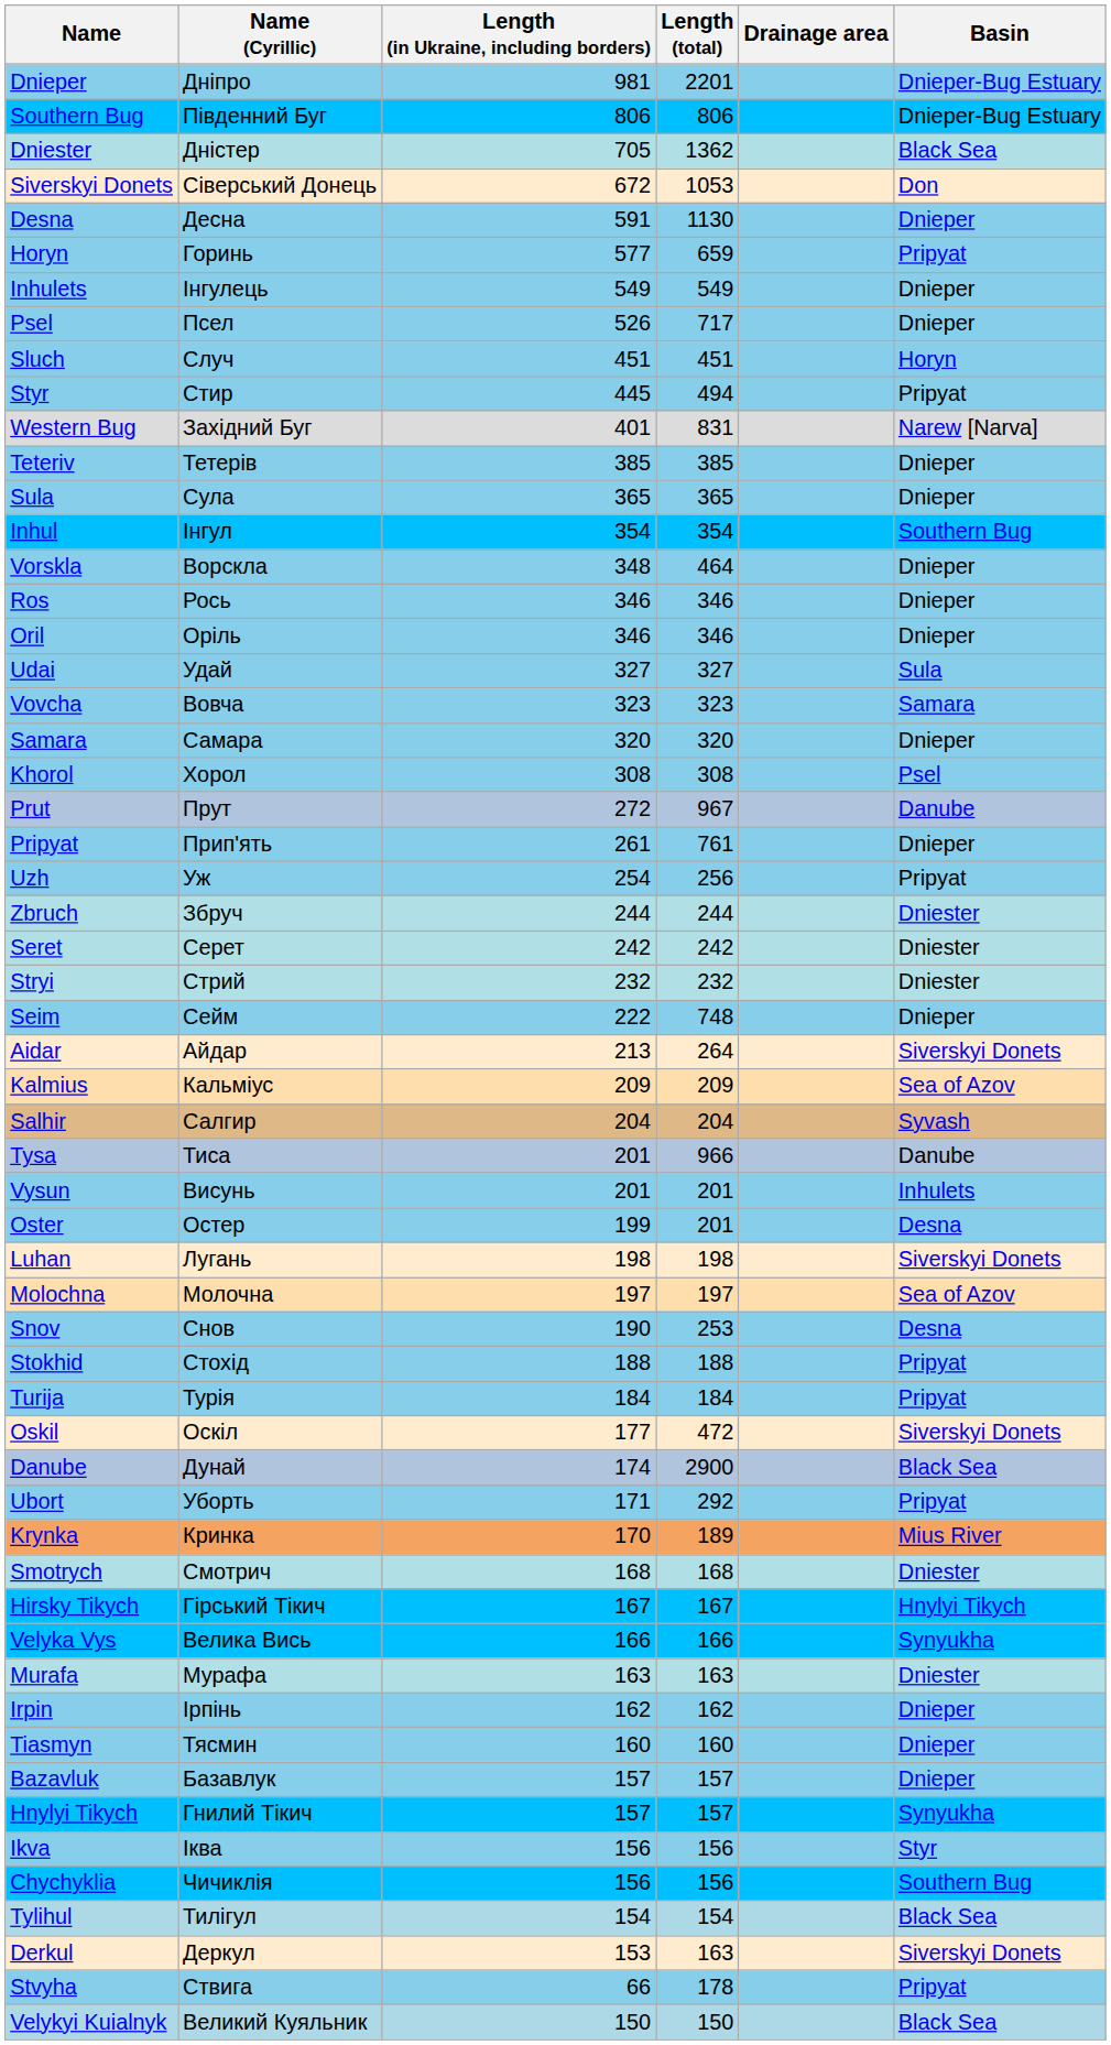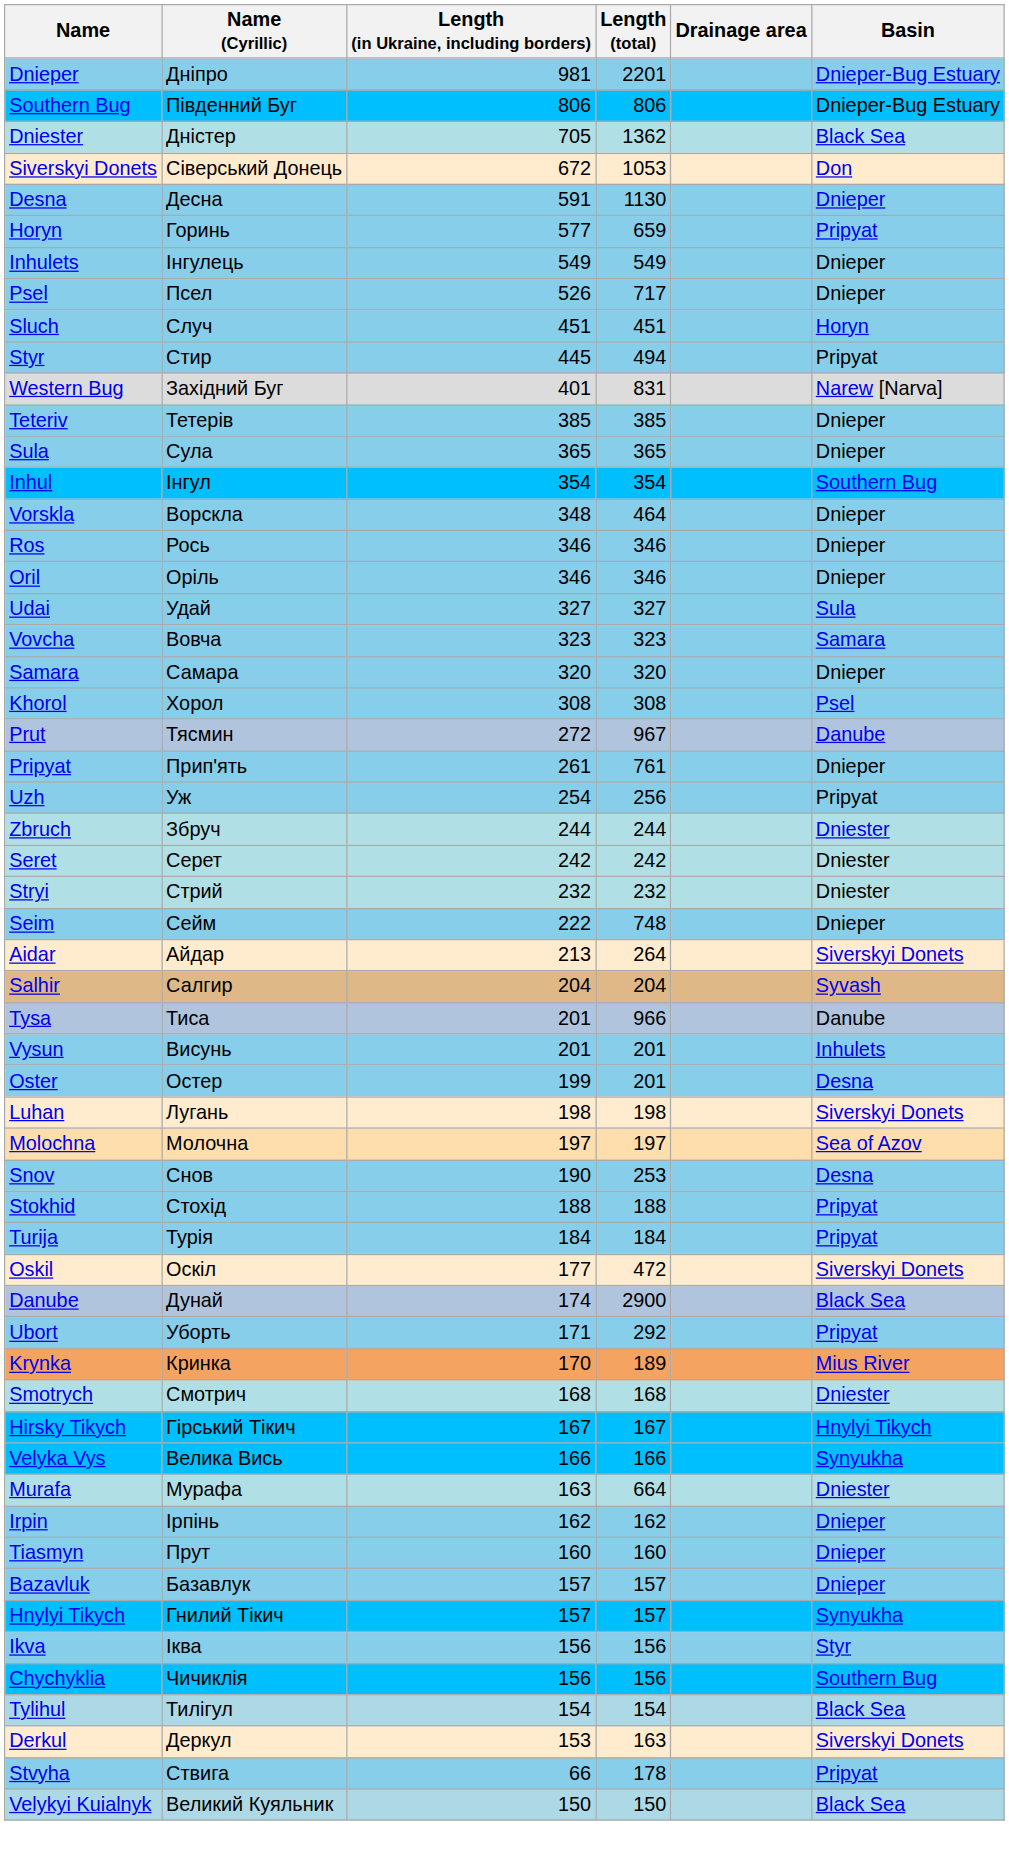Prut | Name (Cyrillic): Прут -> Тясмин
- row: Kalmius | Кальміус | 209 | 209 | Sea of Azov
Murafa | Length (total): 163 -> 664
Tiasmyn | Name (Cyrillic): Тясмин -> Прут
